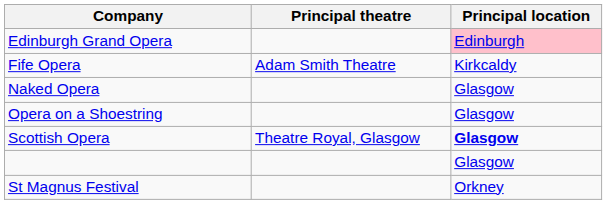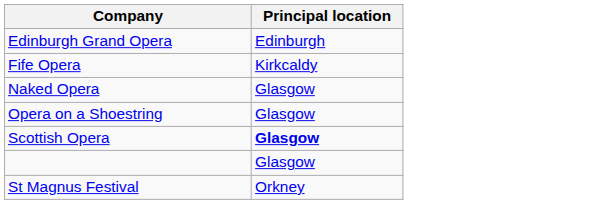- column: Principal theatre | Adam Smith Theatre | Theatre Royal, Glasgow
Edinburgh Grand Opera | Principal location: pink background -> no background
